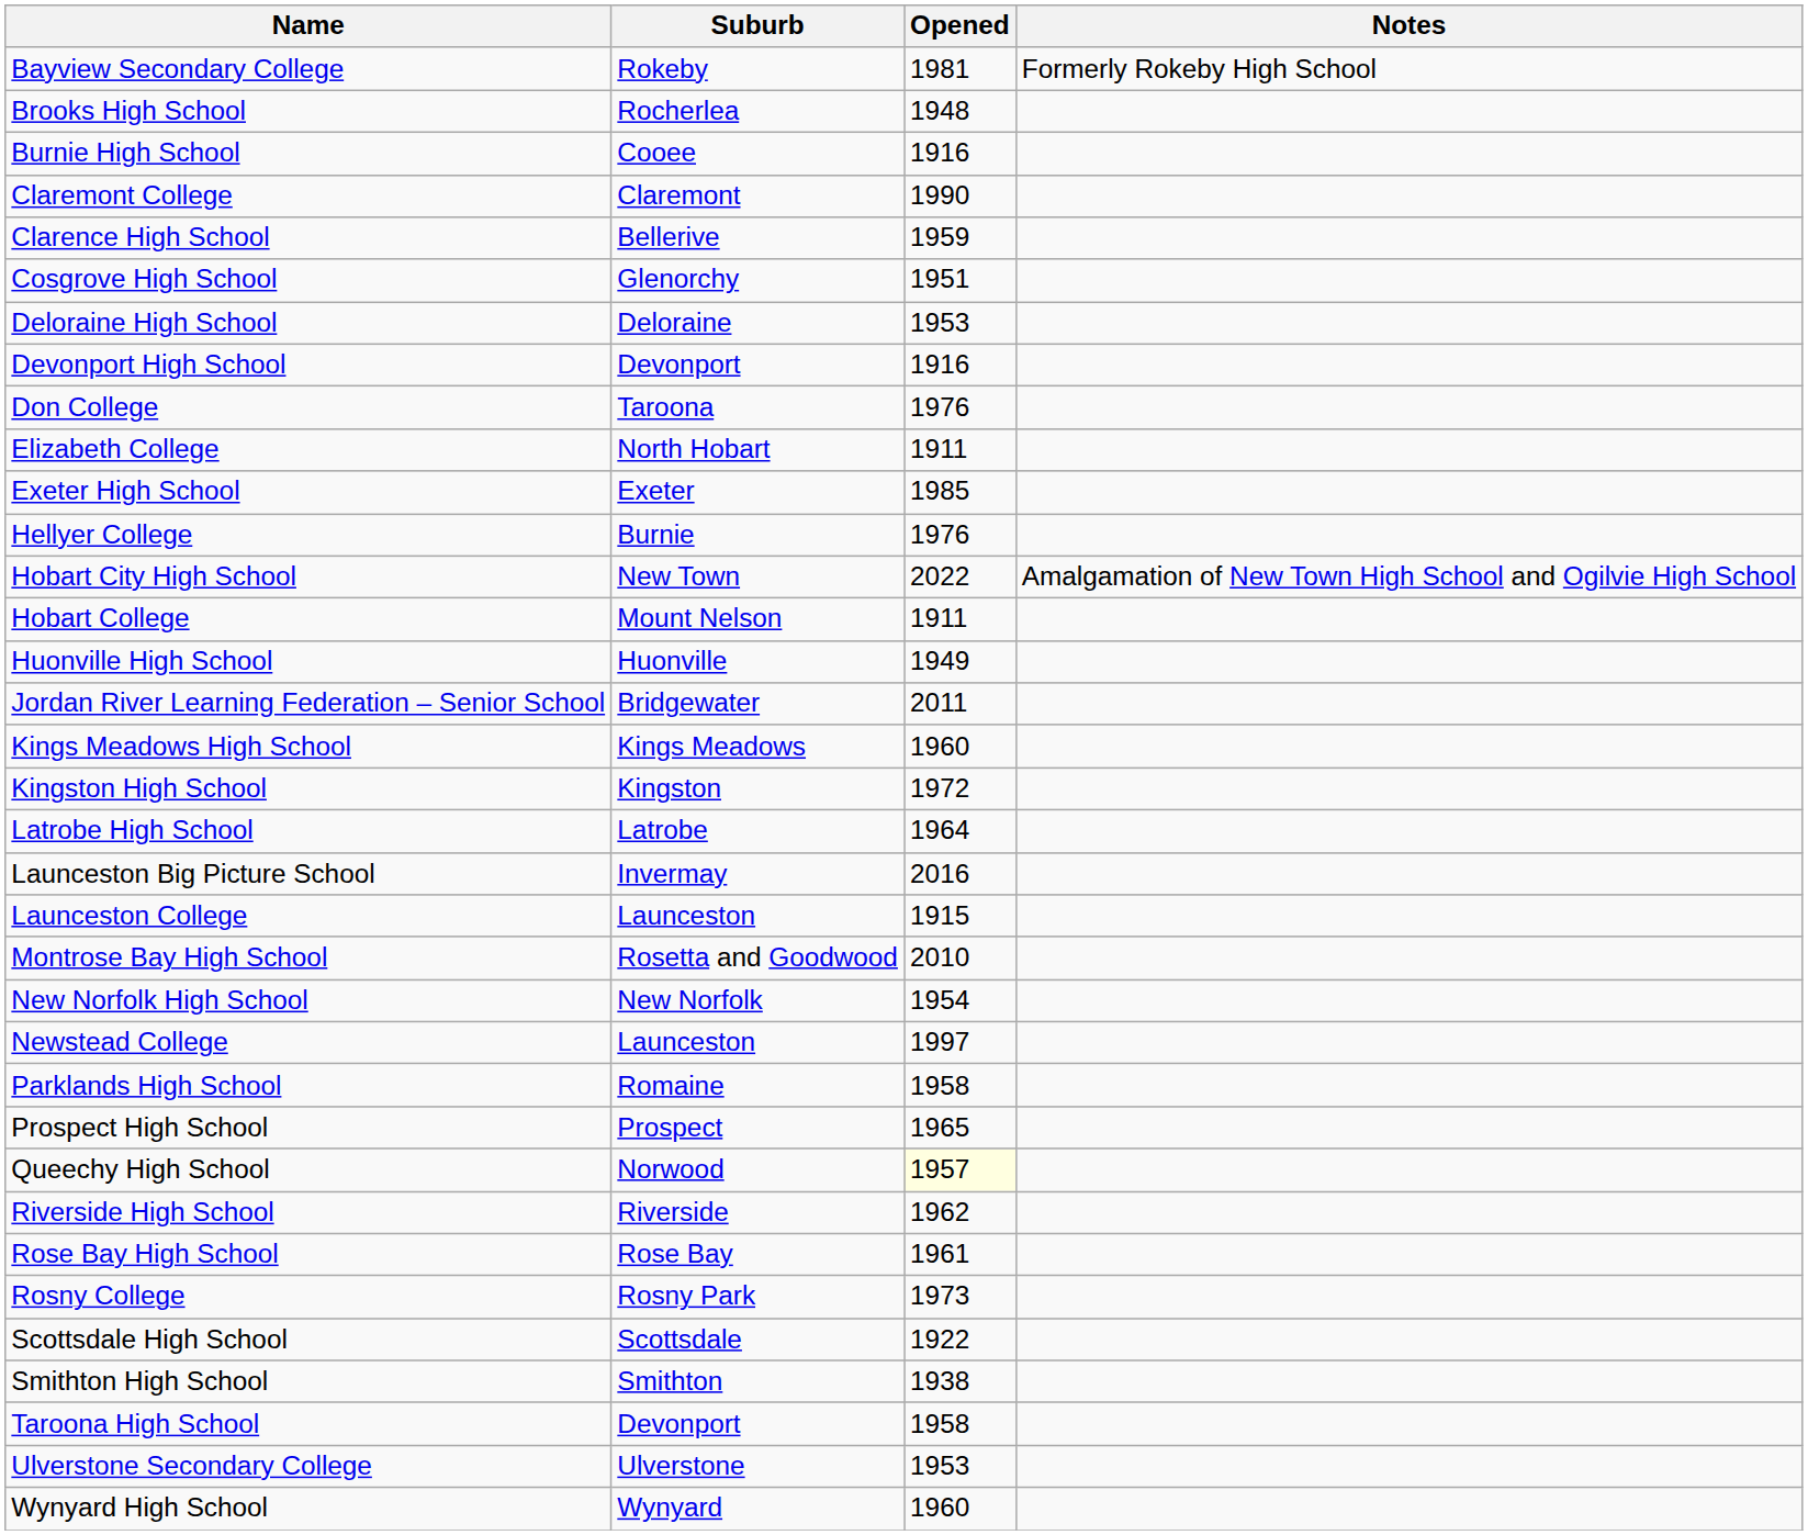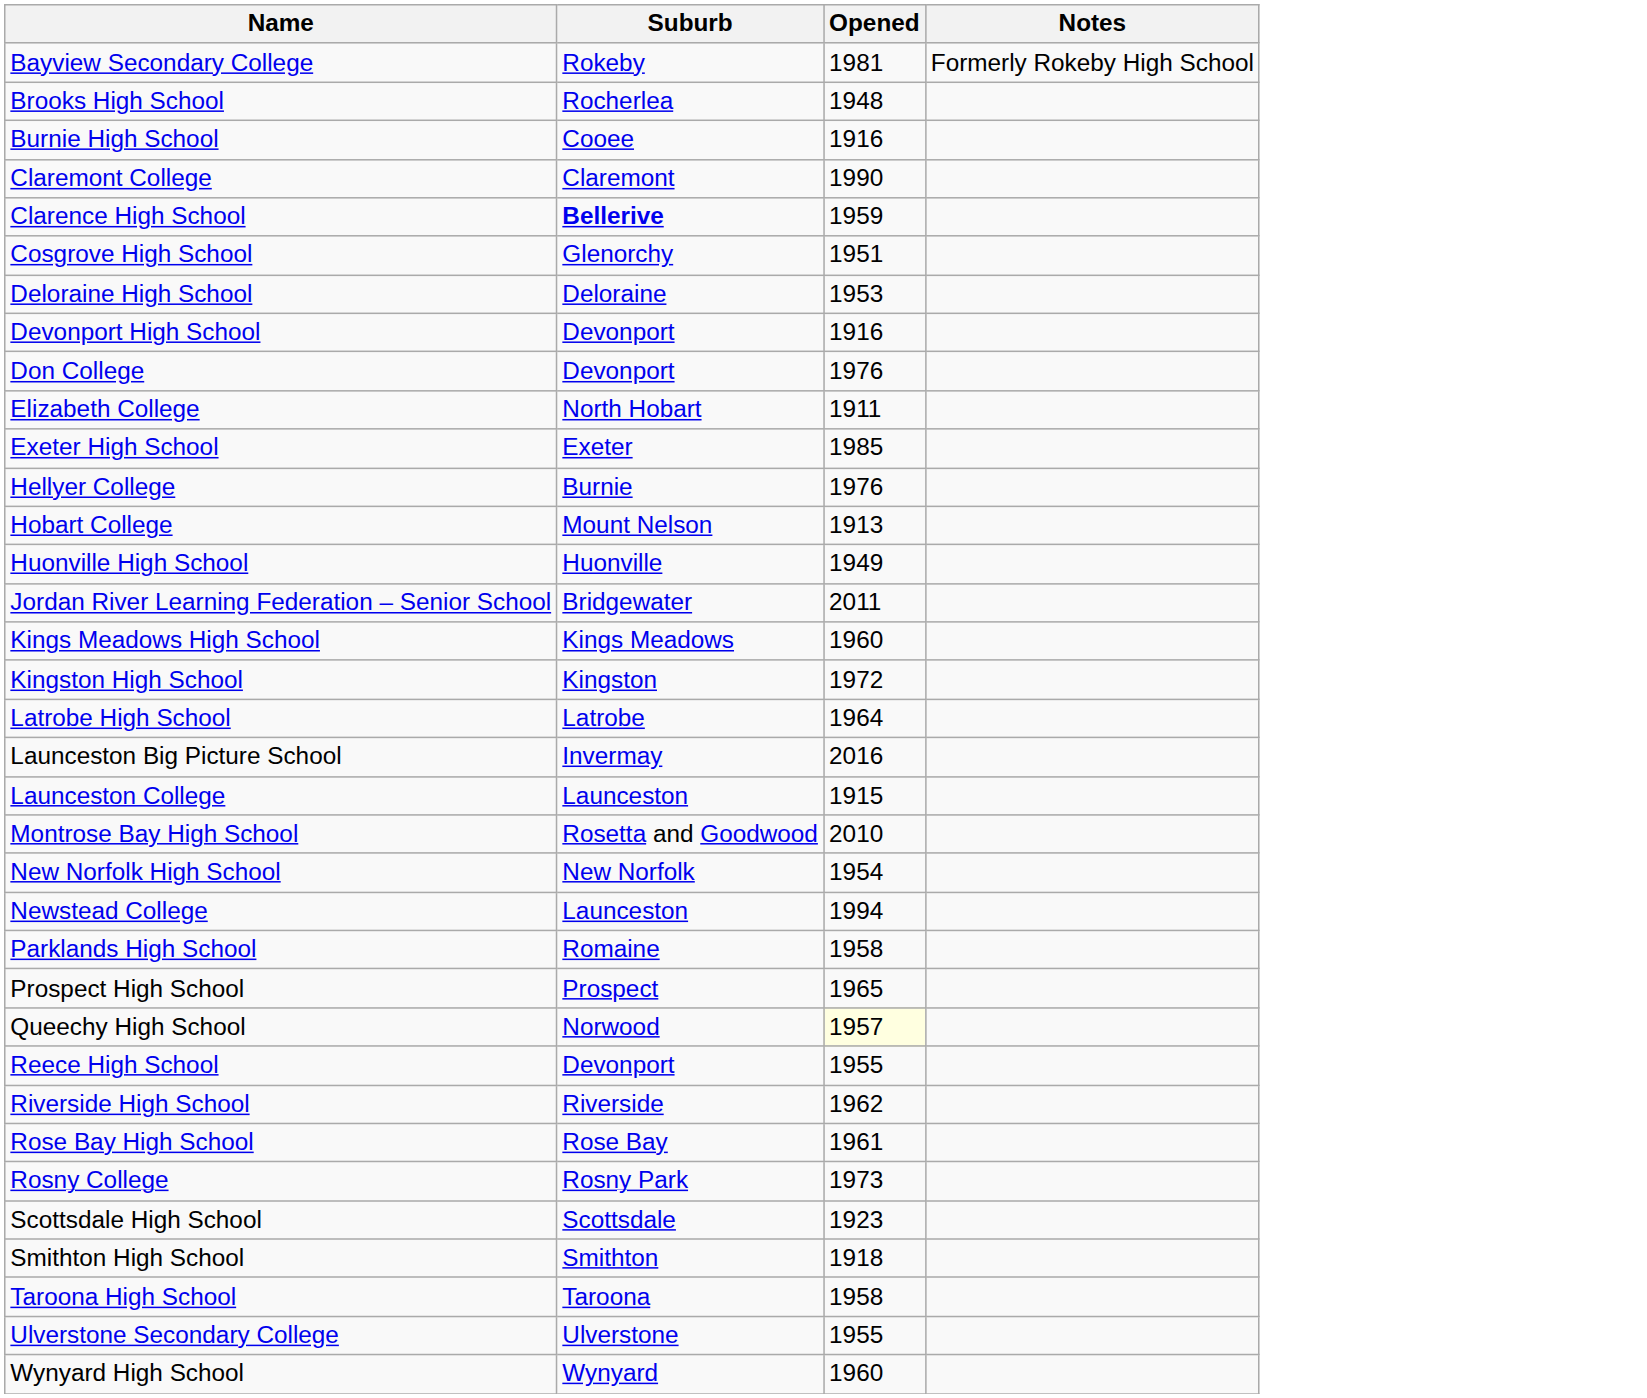Clarence High School | Suburb: normal -> bold
Don College | Suburb: Taroona -> Devonport
- row: Hobart City High School | New Town | 2022 | Amalgamation of New Town High School and Ogilvie High School
Hobart College | Opened: 1911 -> 1913
Newstead College | Opened: 1997 -> 1994
+ row: Reece High School | Devonport | 1955
Scottsdale High School | Opened: 1922 -> 1923
Smithton High School | Opened: 1938 -> 1918
Taroona High School | Suburb: Devonport -> Taroona
Ulverstone Secondary College | Opened: 1953 -> 1955
